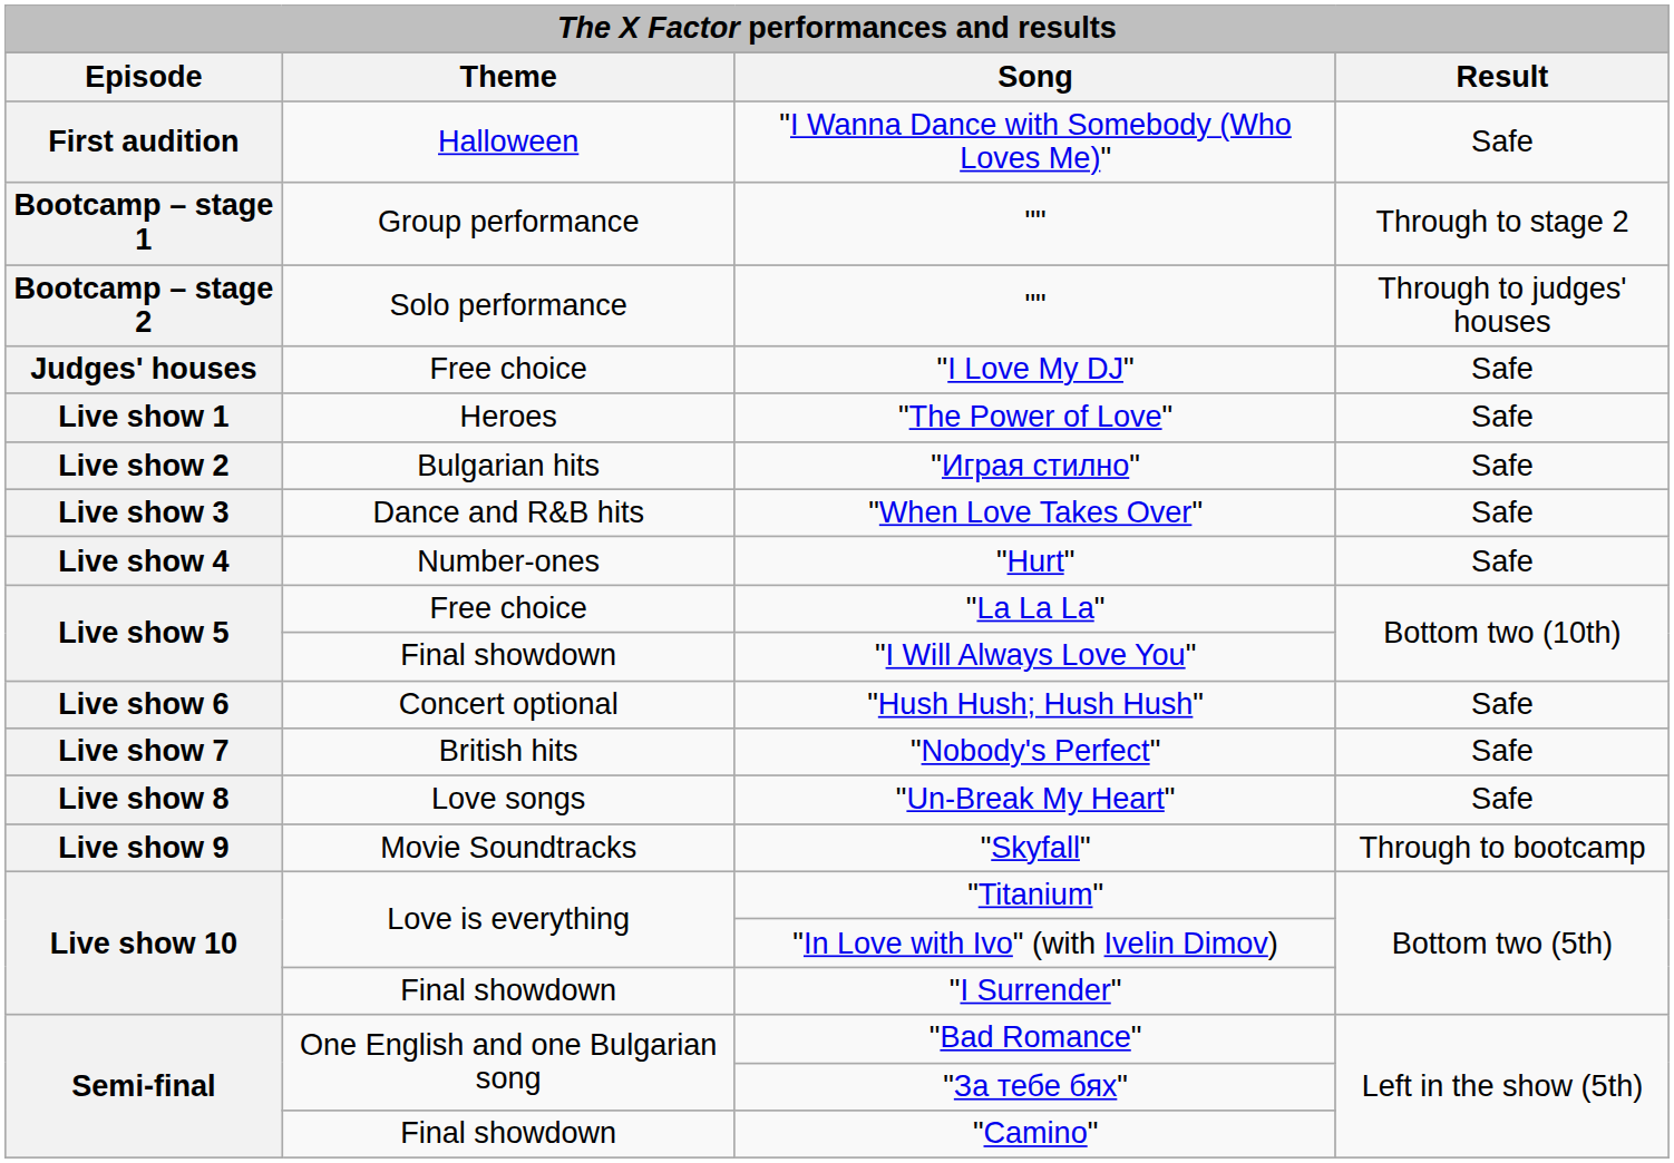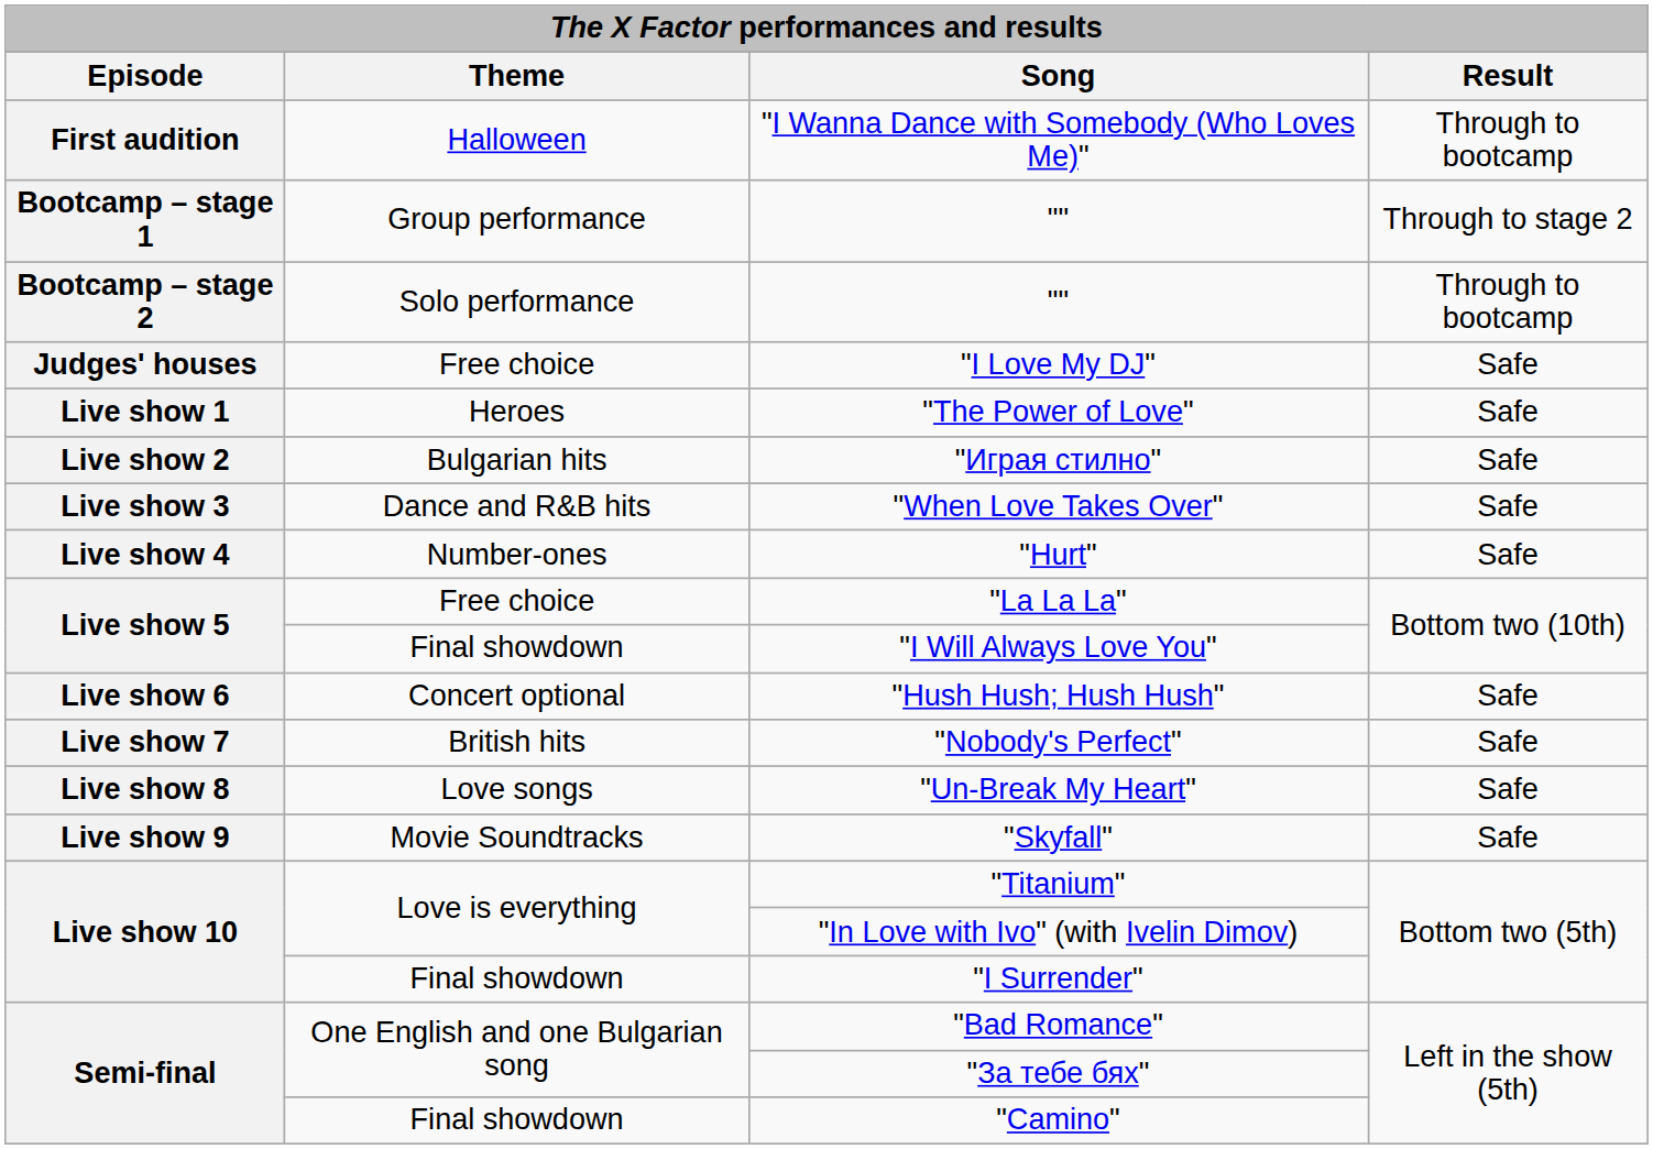"I Wanna Dance with Somebody (Who Loves Me)" | Result: Safe -> Through to bootcamp
Bootcamp – stage 2 / "" | Result: Through to judges' houses -> Through to bootcamp
"Skyfall" | Result: Through to bootcamp -> Safe
